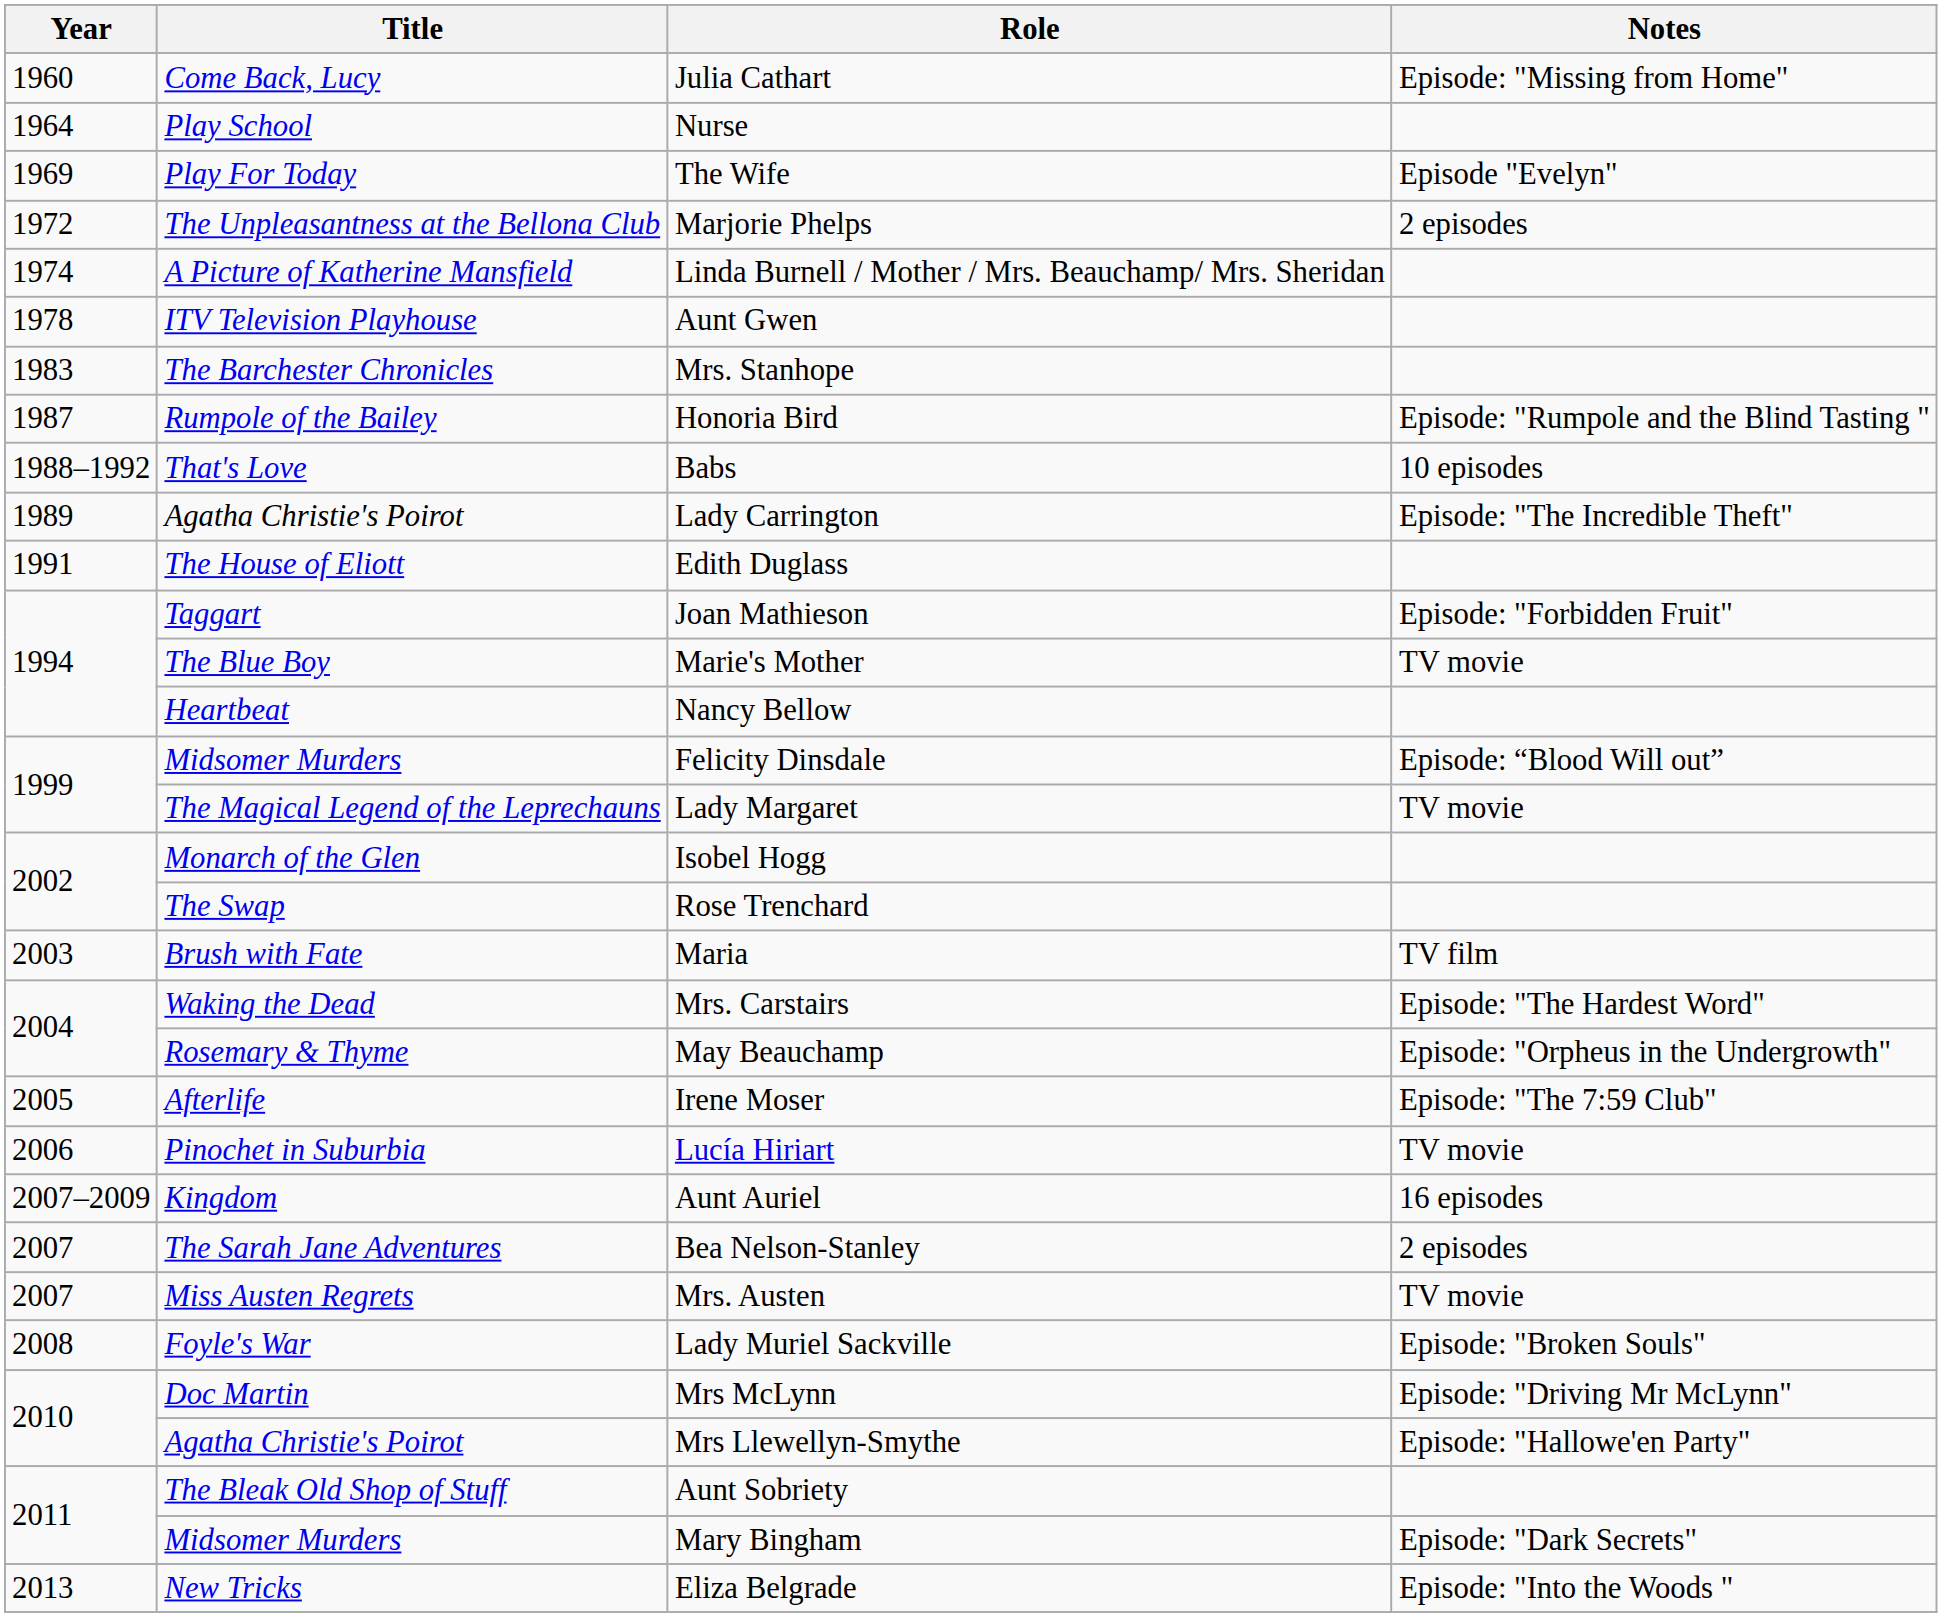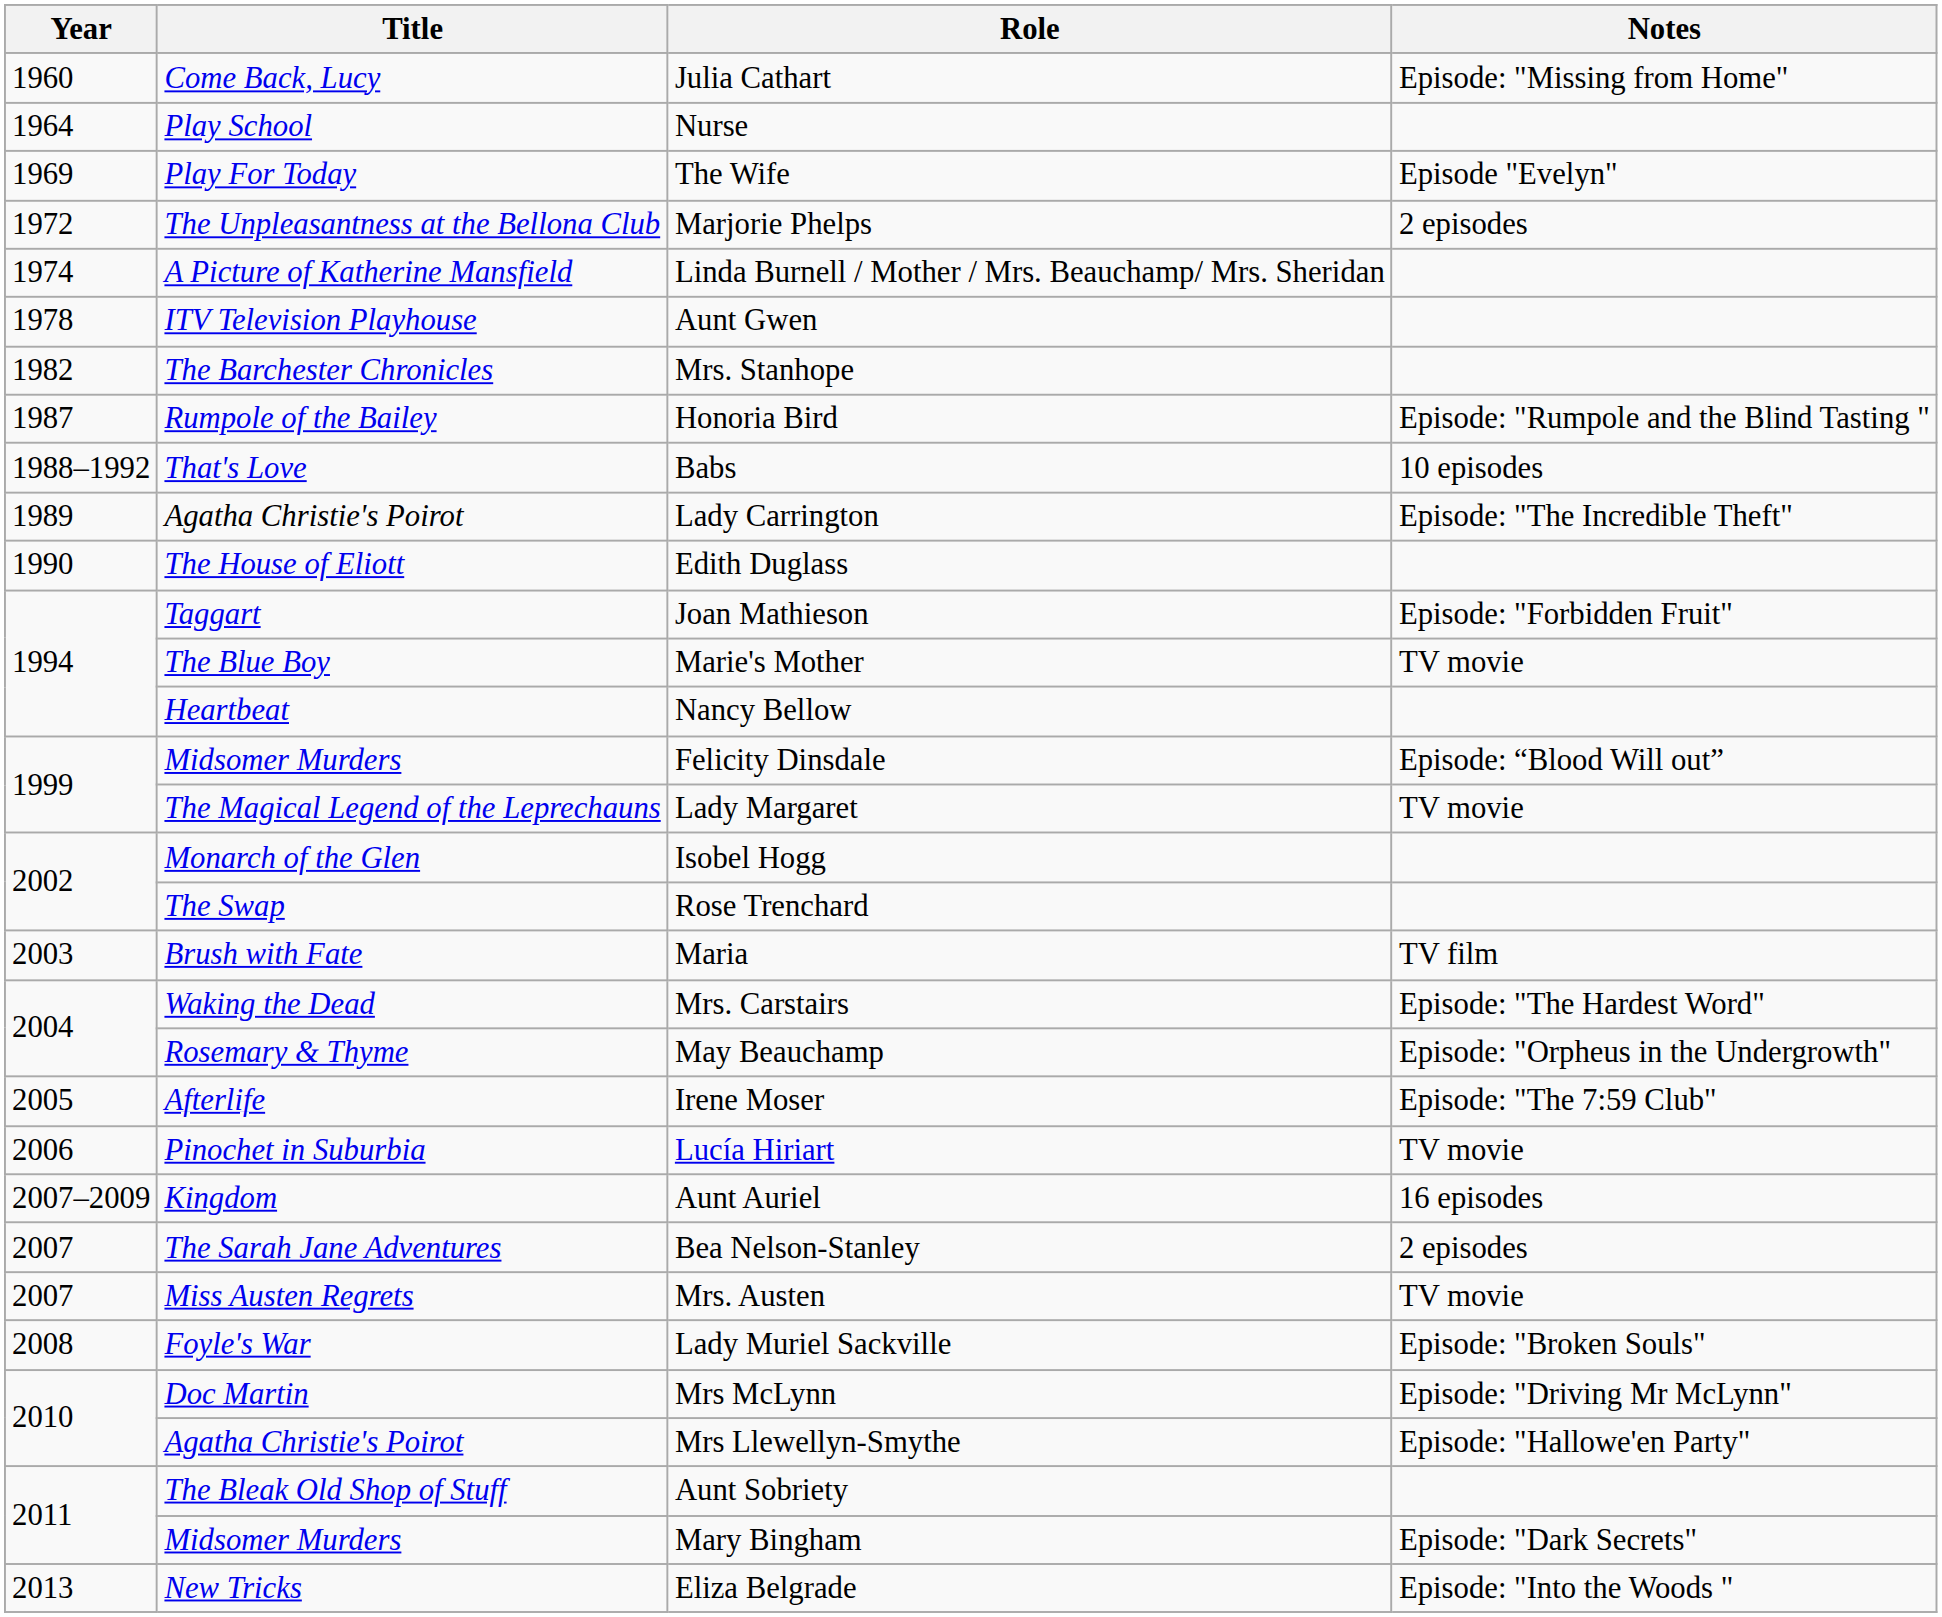Mrs. Stanhope | Year: 1983 -> 1982
Edith Duglass | Year: 1991 -> 1990
